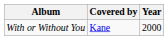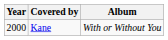columns swapped: Year <-> Album
